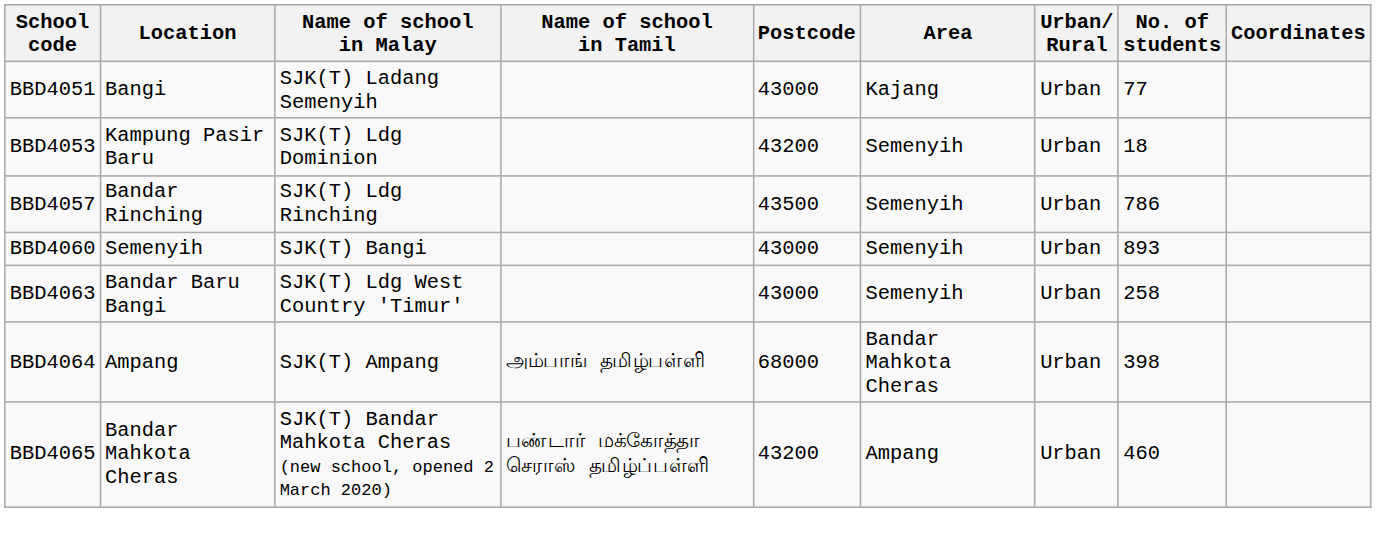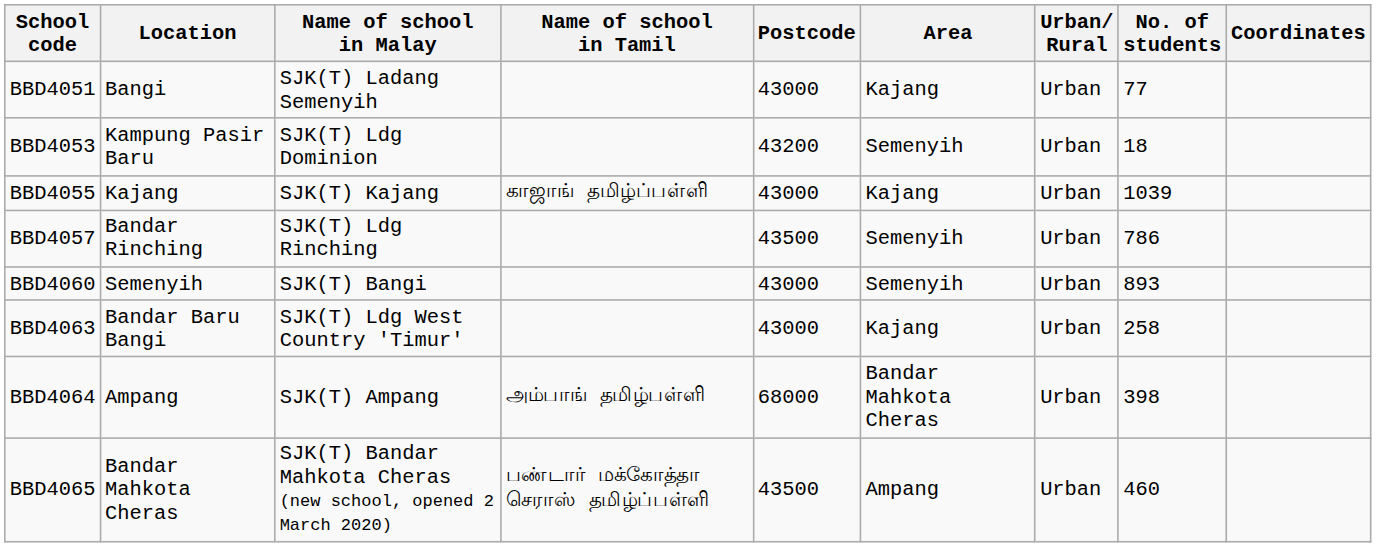+ row: BBD4055 | Kajang | SJK(T) Kajang | காஜாங் தமிழ்ப்பள்ளி | 43000 | Kajang | Urban | 1039
BBD4063 | Area: Semenyih -> Kajang
BBD4065 | Postcode: 43200 -> 43500
